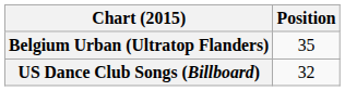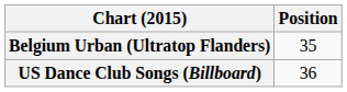US Dance Club Songs (Billboard) | Position: 32 -> 36
